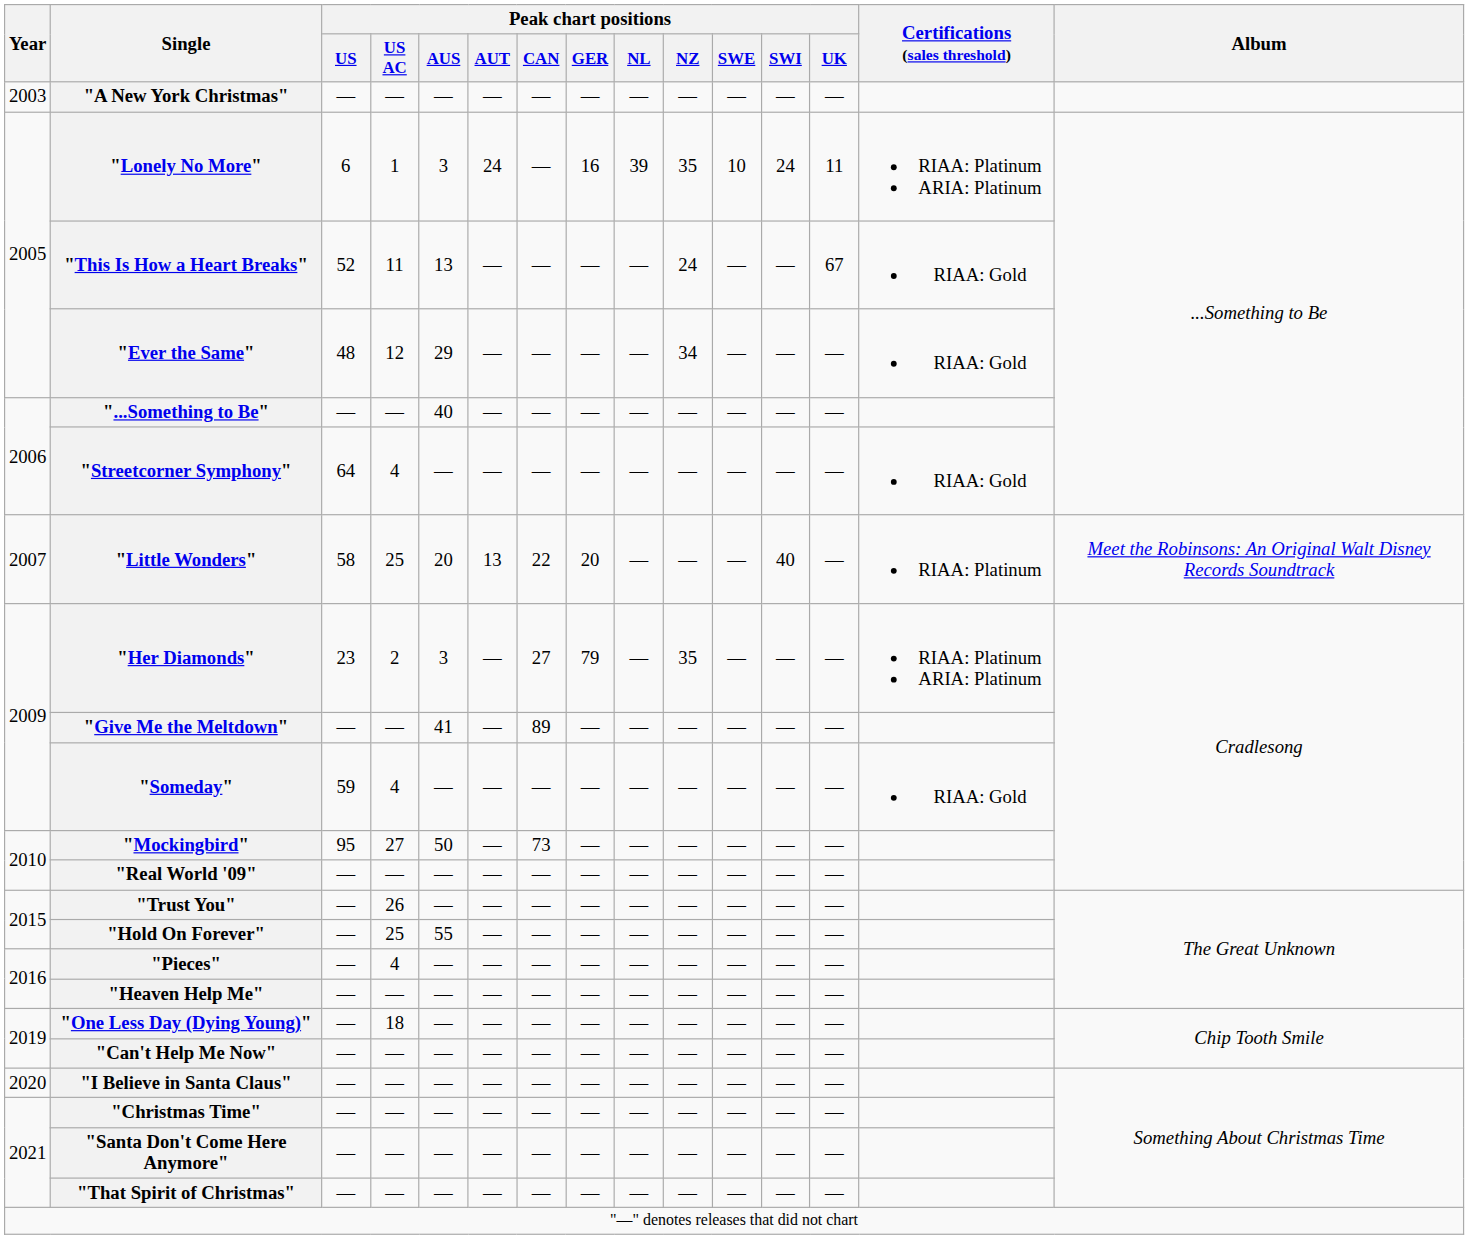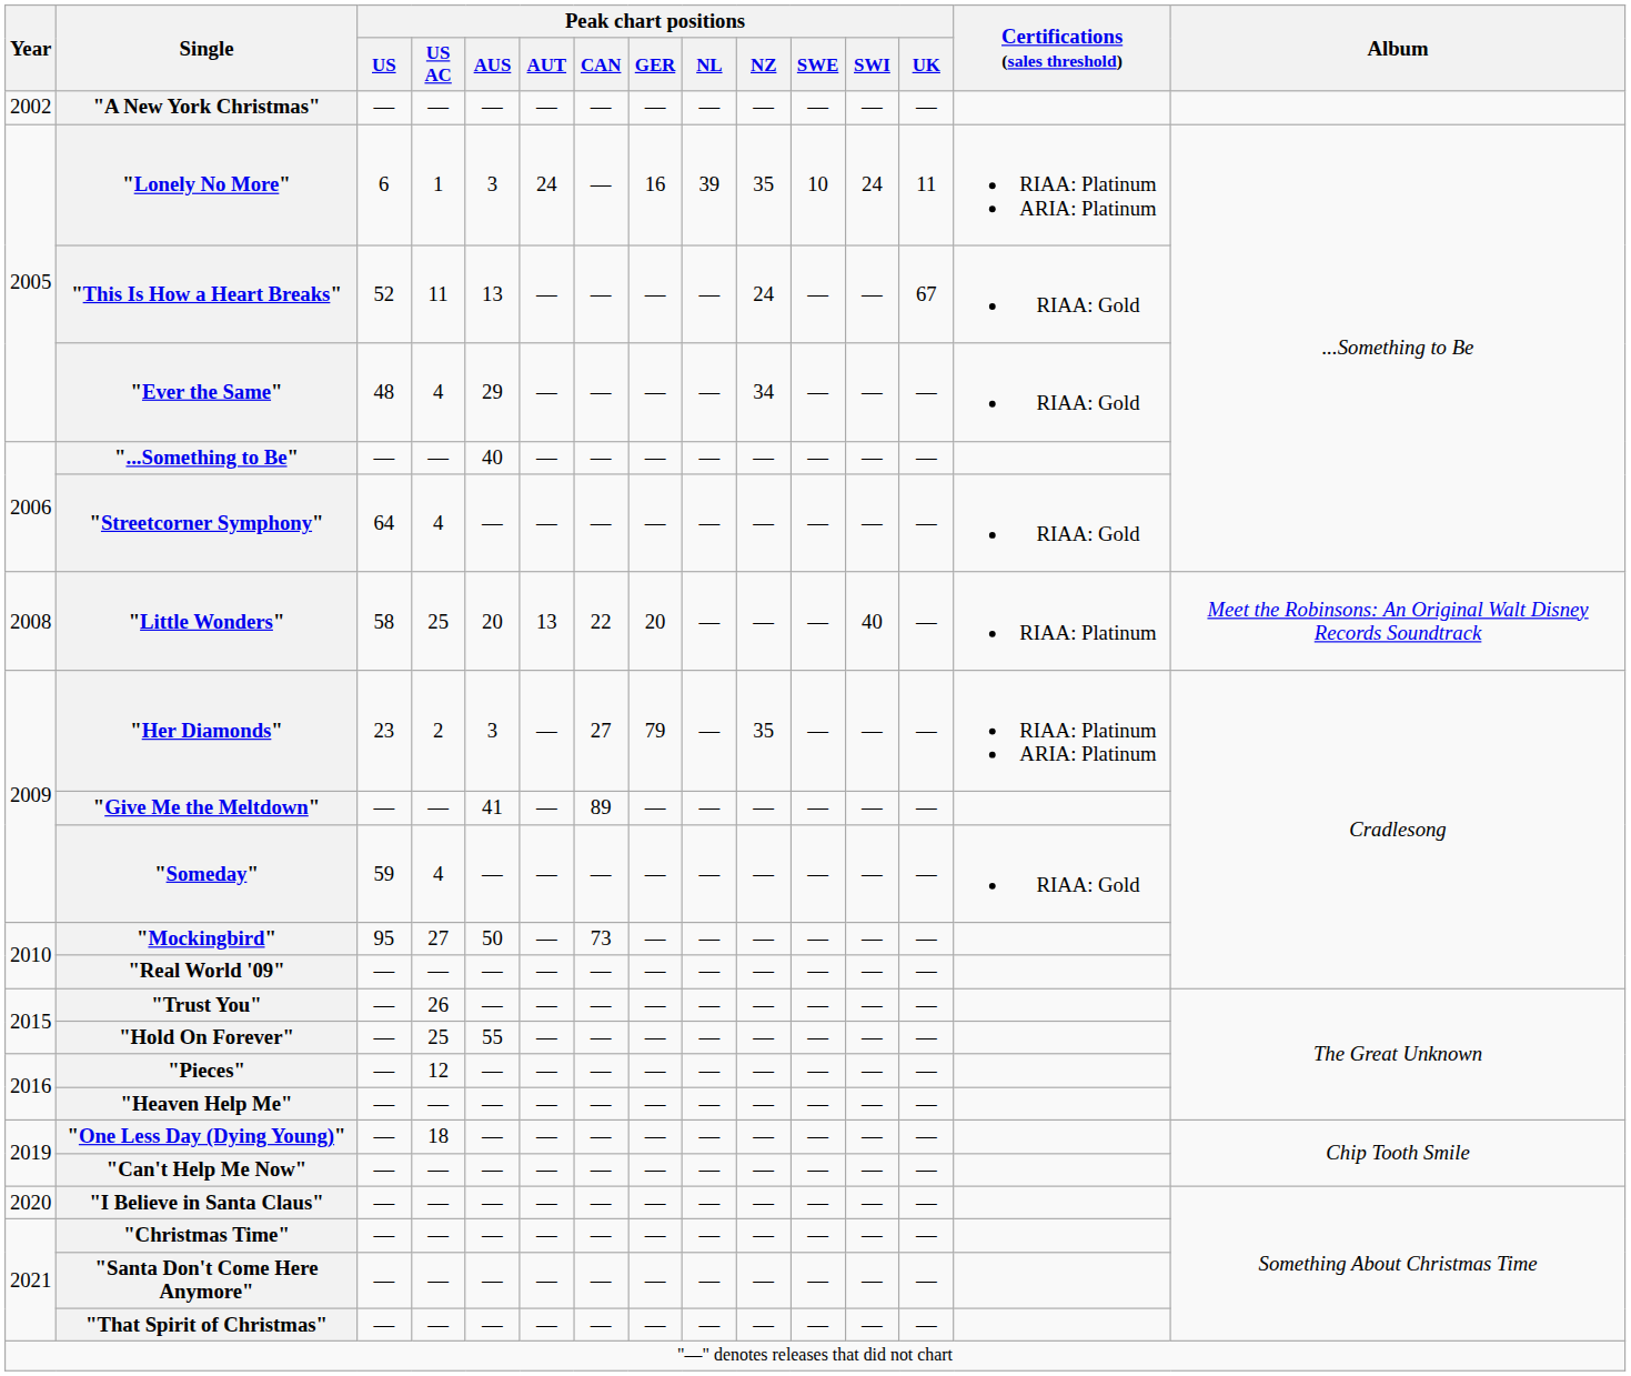"A New York Christmas" | Year: 2003 -> 2002
"Ever the Same" | Peak chart positions / US AC: 12 -> 4
"Little Wonders" | Year: 2007 -> 2008
"Pieces" | Peak chart positions / US AC: 4 -> 12
